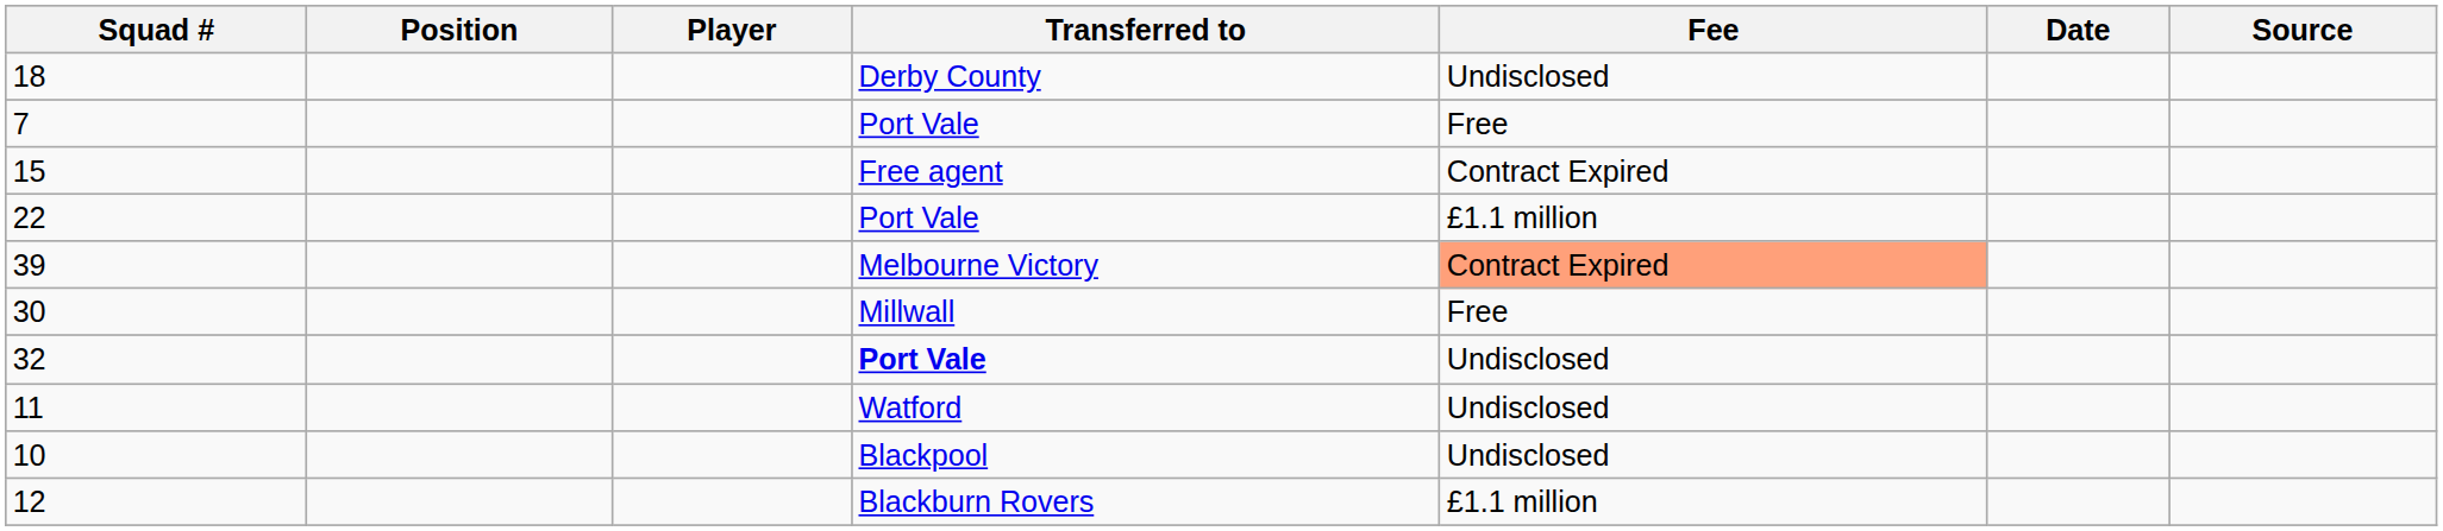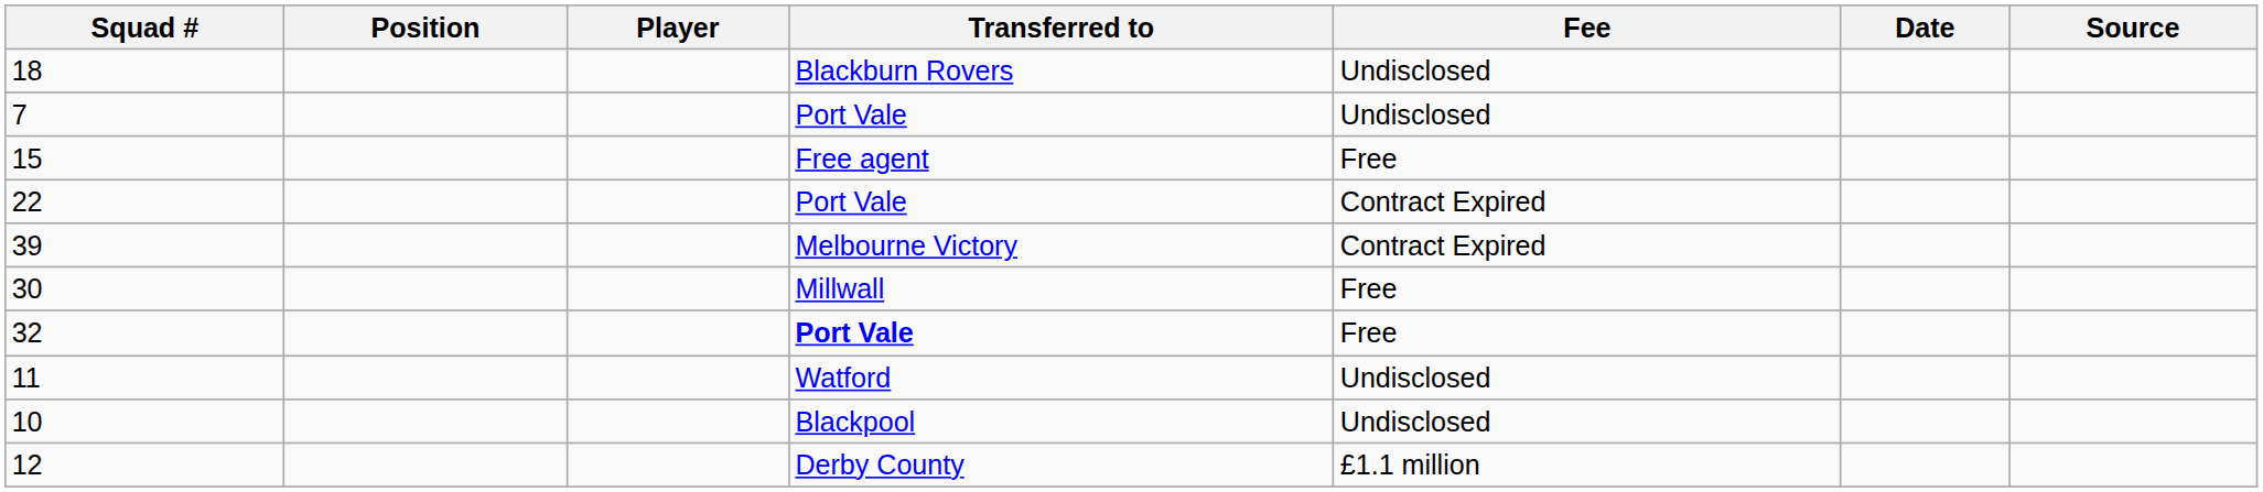18 | Transferred to: Derby County -> Blackburn Rovers
7 | Fee: Free -> Undisclosed
15 | Fee: Contract Expired -> Free
22 | Fee: £1.1 million -> Contract Expired
39 | Fee: lightsalmon background -> no background
32 | Fee: Undisclosed -> Free
12 | Transferred to: Blackburn Rovers -> Derby County
